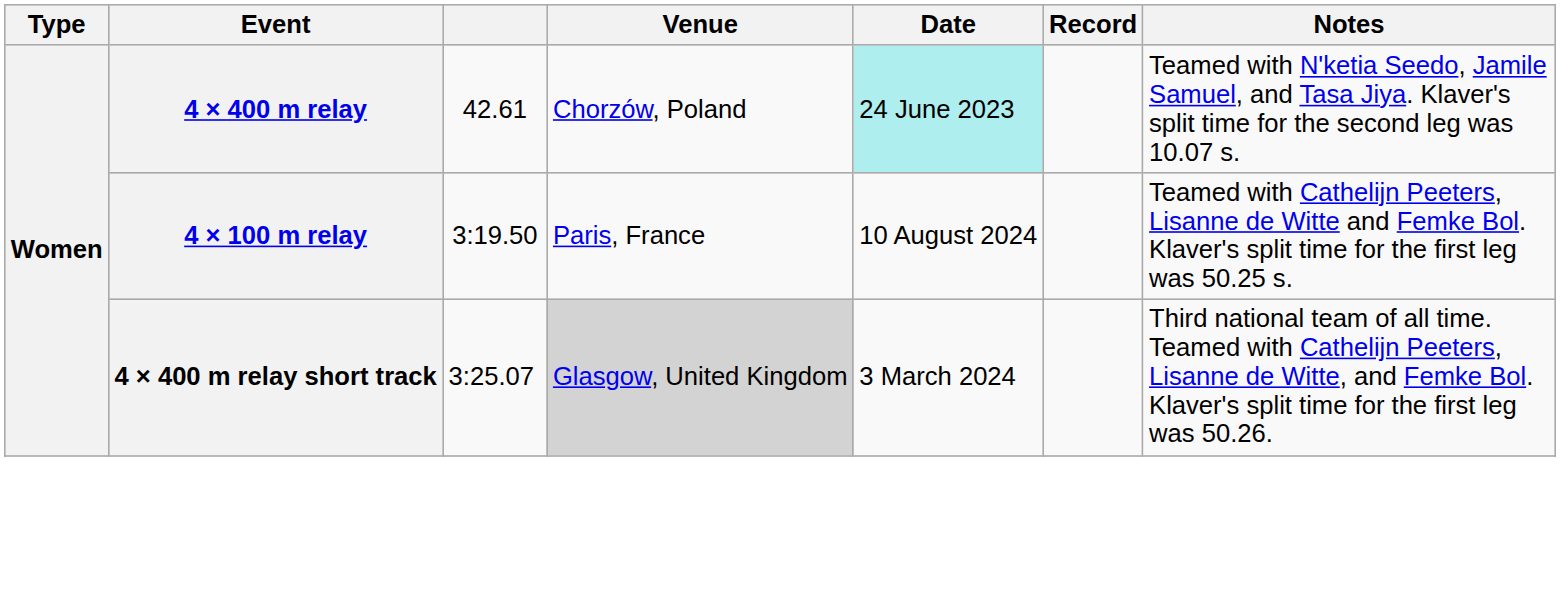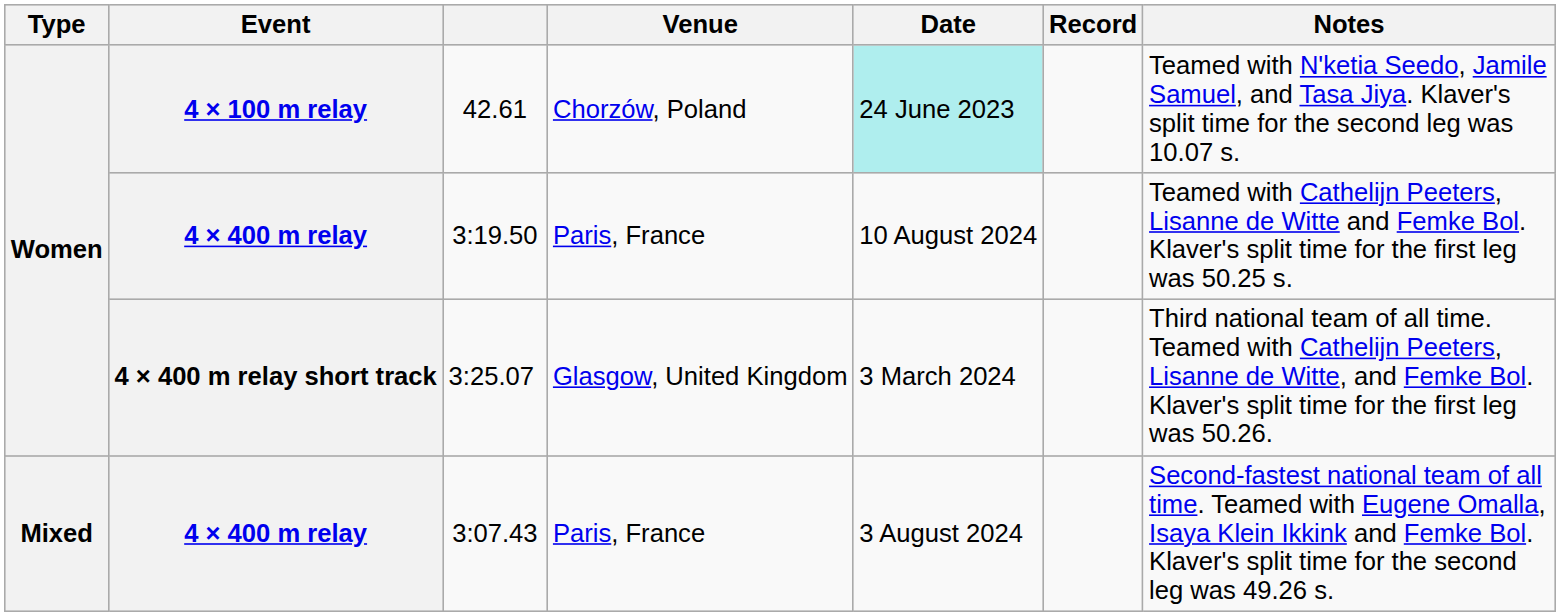42.61 | Event: 4 × 400 m relay -> 4 × 100 m relay
3:19.50 | Event: 4 × 100 m relay -> 4 × 400 m relay
3:25.07 | Venue: lightgrey background -> no background
+ row: Mixed | 4 × 400 m relay | 3:07.43 | Paris, France | 3 August 2024 | Second-fastest national team of all time. Teamed with Eugene Omalla, Isaya Klein Ikkink and Femke Bol. Klaver's split time for the second leg was 49.26 s.
